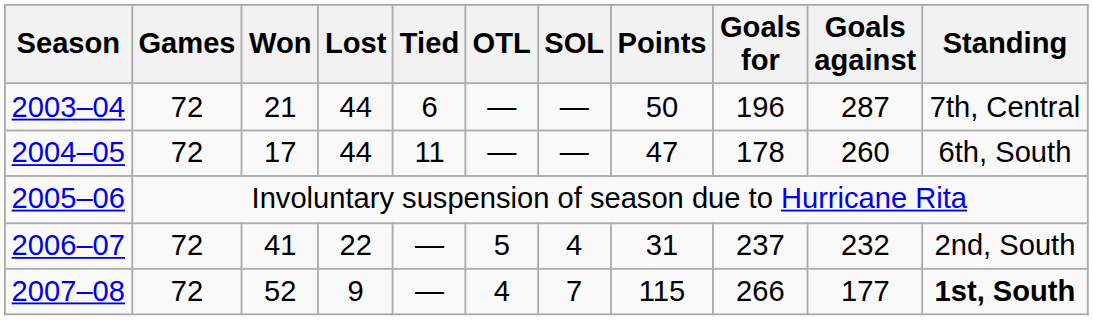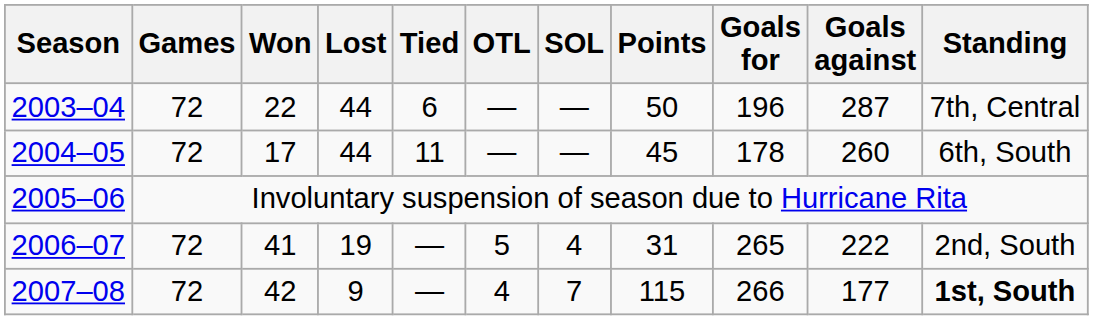2003–04 | Won: 21 -> 22
2004–05 | Points: 47 -> 45
2006–07 | Lost: 22 -> 19
2006–07 | Goals for: 237 -> 265
2006–07 | Goals against: 232 -> 222
2007–08 | Won: 52 -> 42
